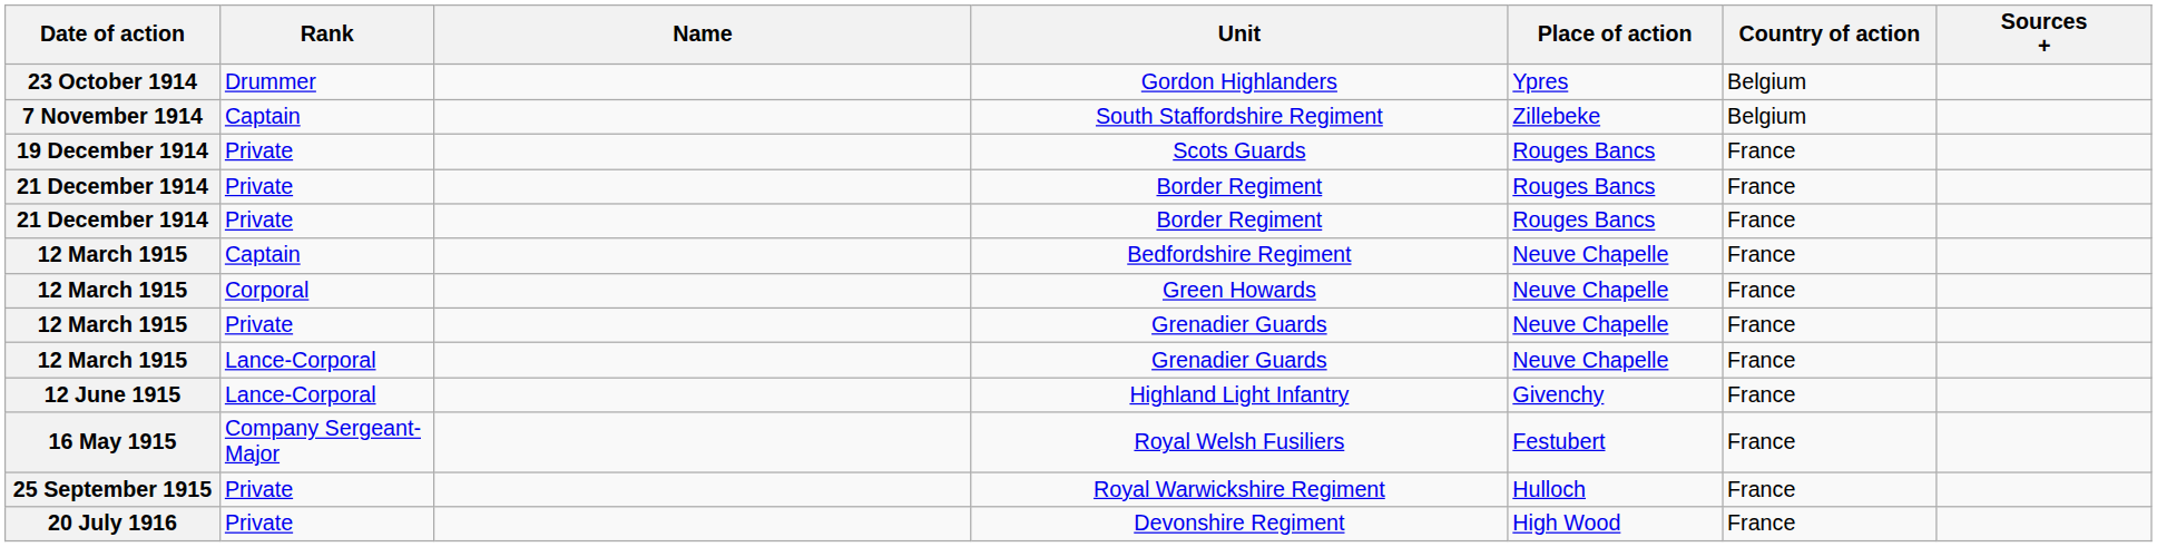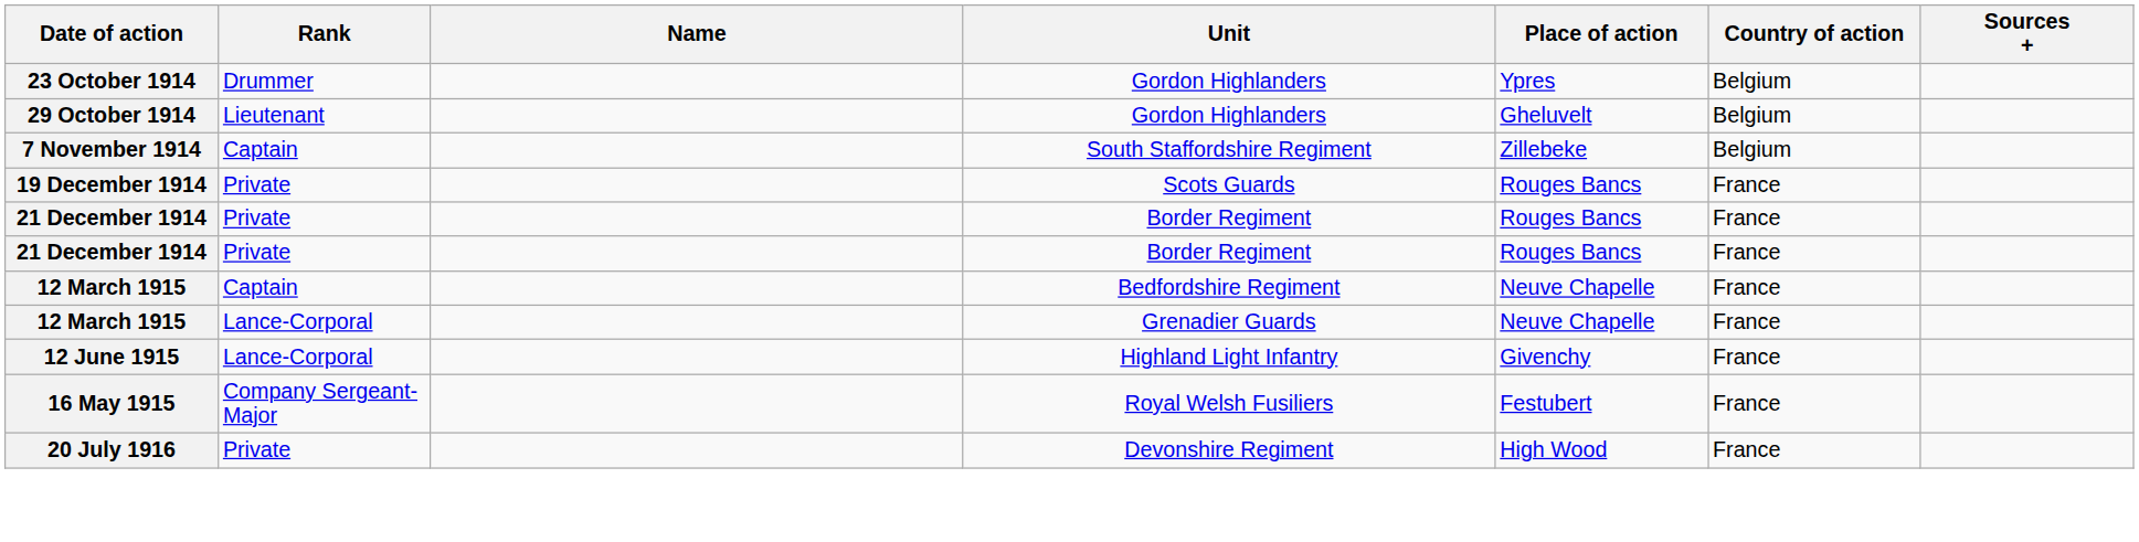+ row: 29 October 1914 | Lieutenant | Gordon Highlanders | Gheluvelt | Belgium
- row: 12 March 1915 | Corporal | Green Howards | Neuve Chapelle | France
- row: 12 March 1915 | Private | Grenadier Guards | Neuve Chapelle | France
- row: 25 September 1915 | Private | Royal Warwickshire Regiment | Hulloch | France
